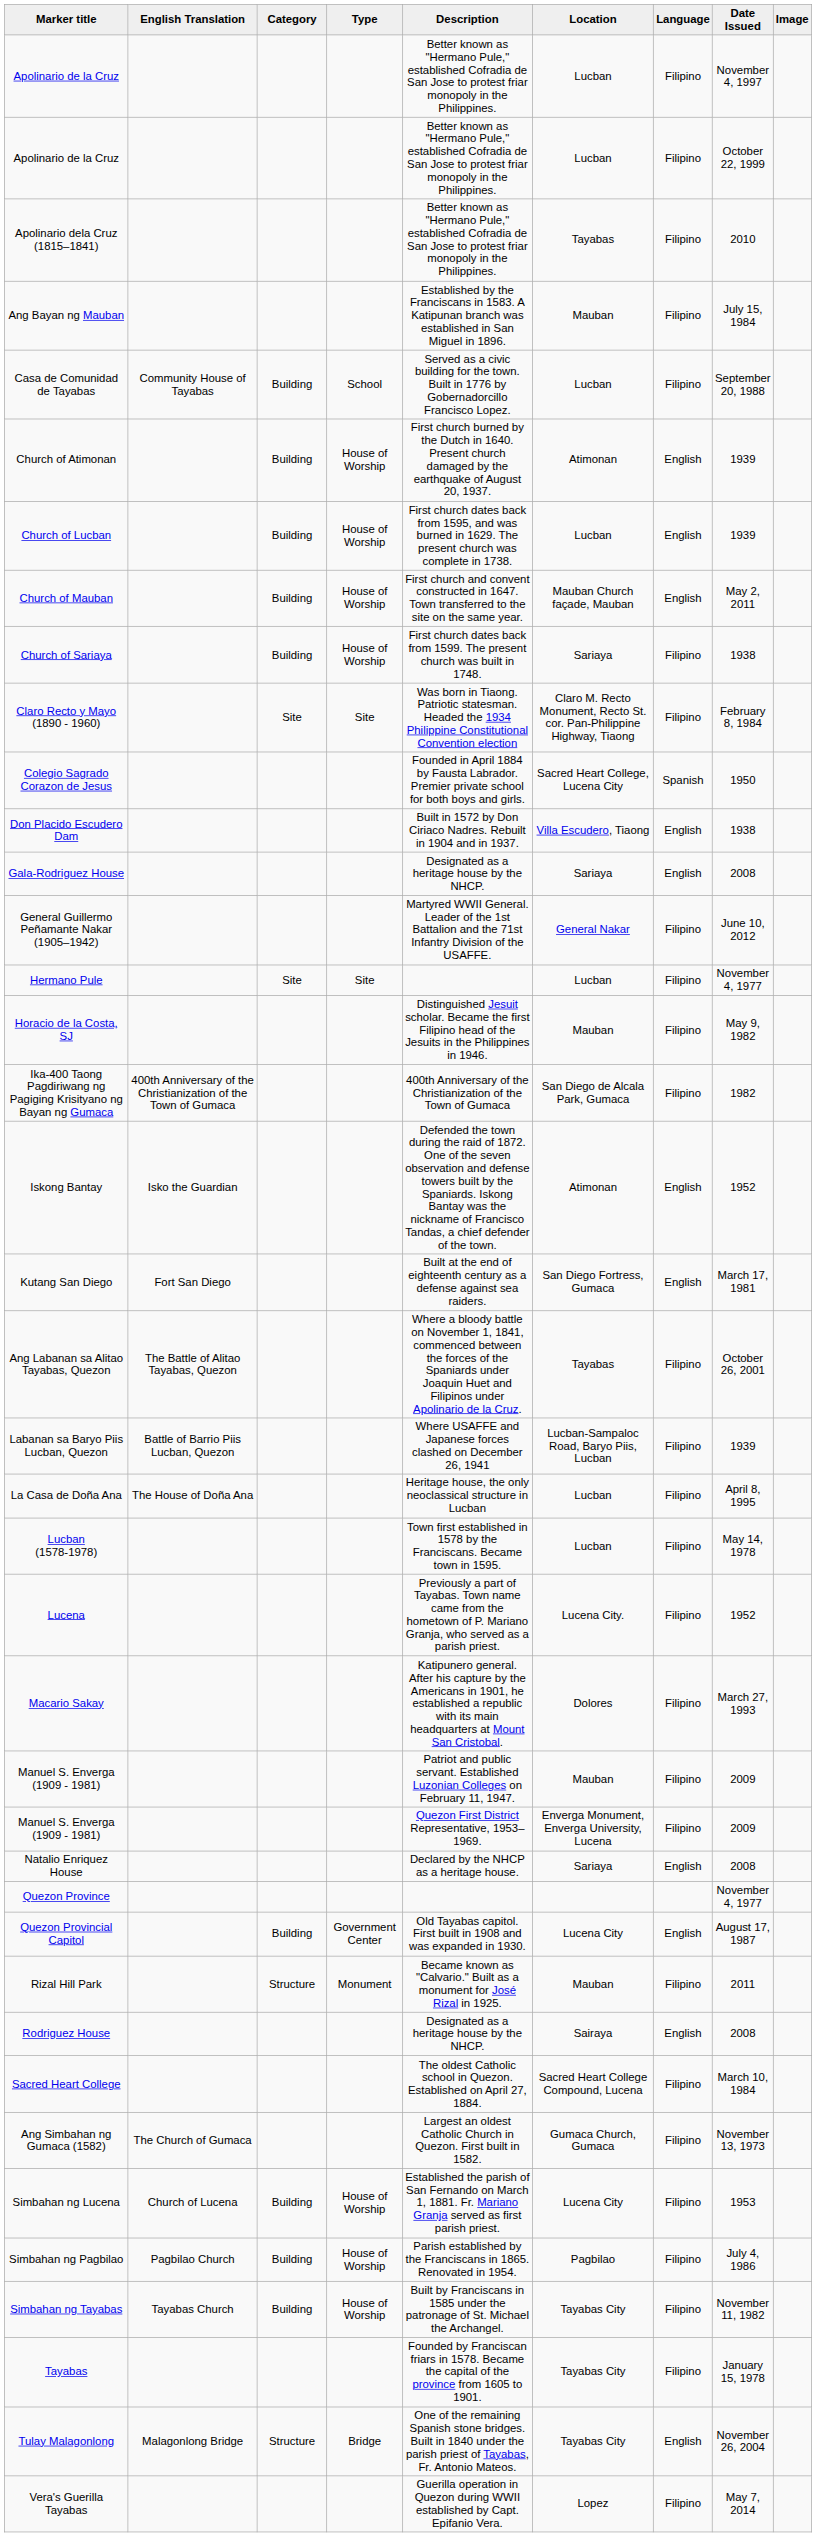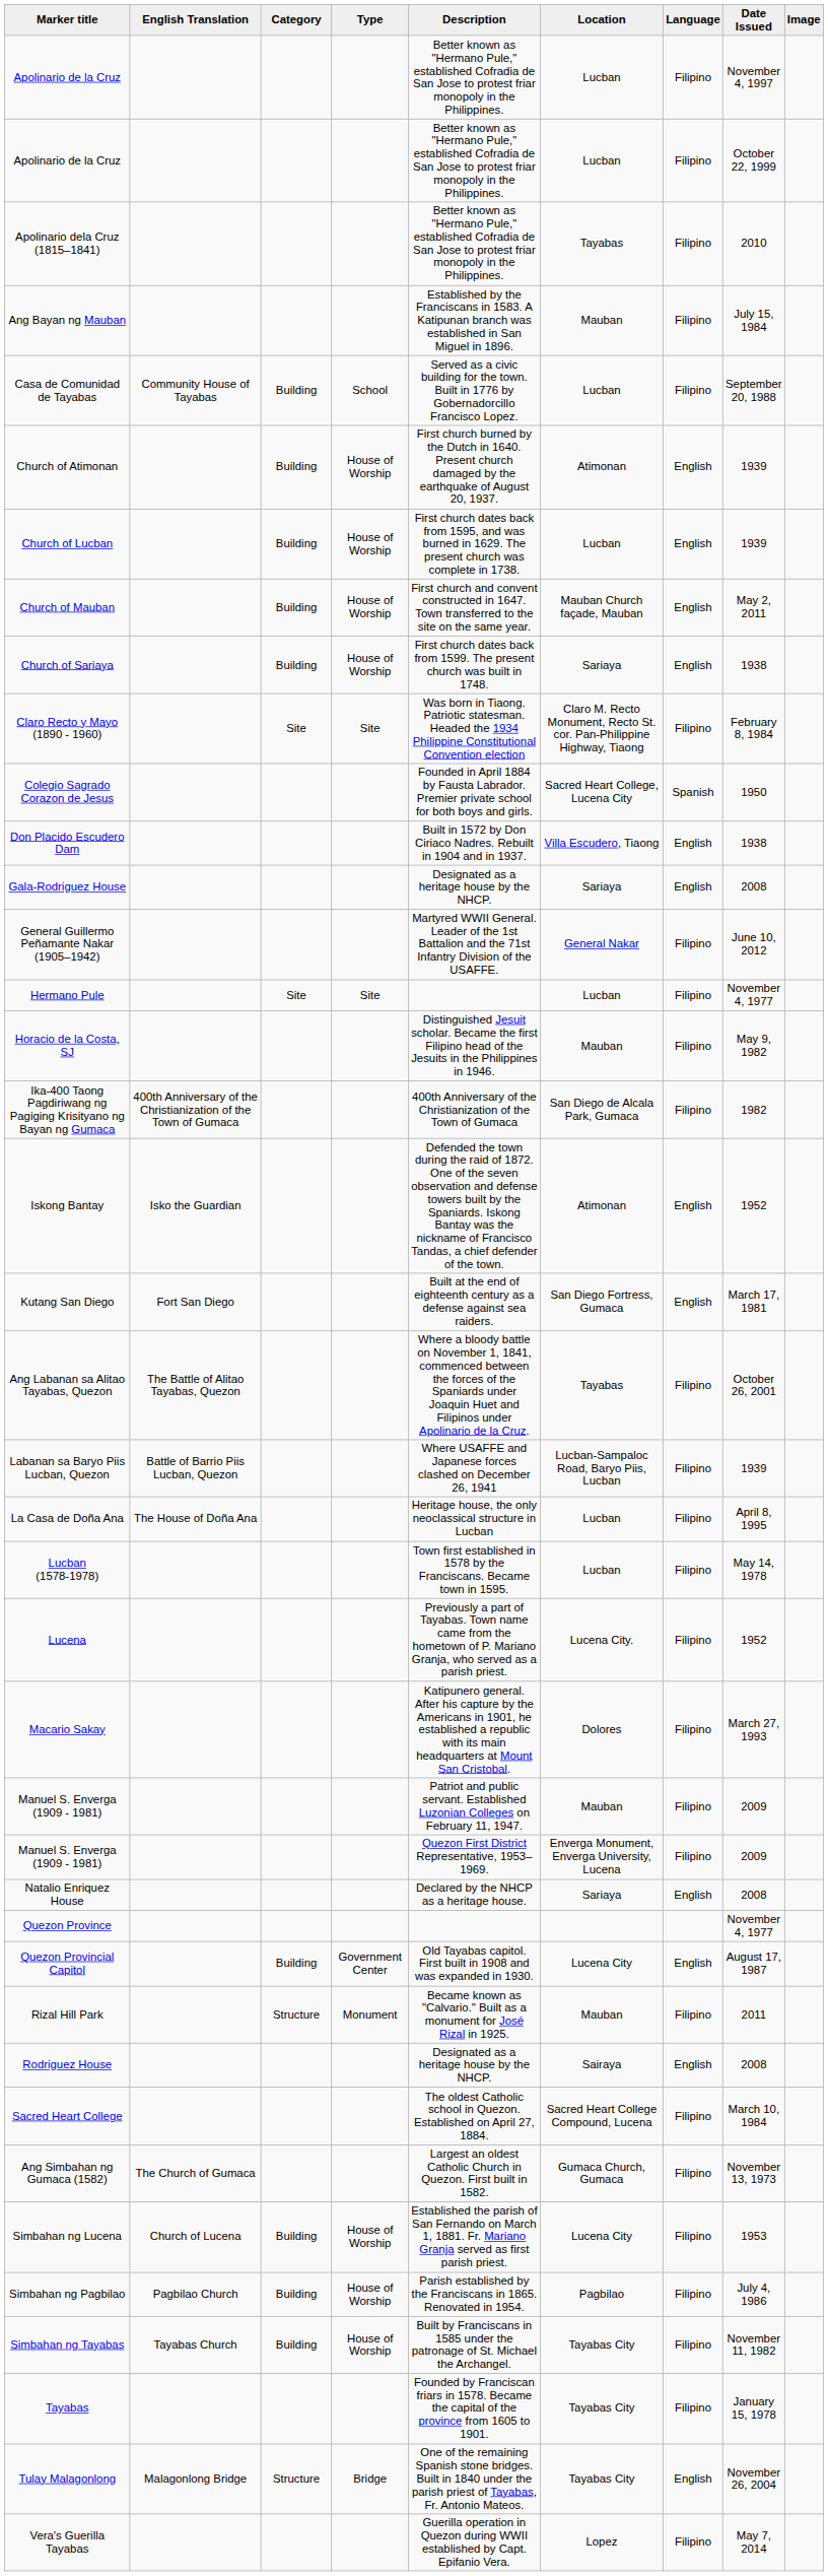Church of Sariaya | Language: Filipino -> English
